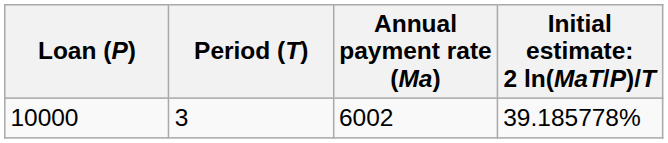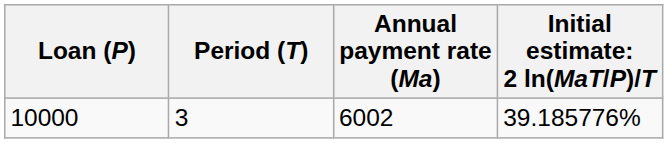10000 | column 4: 39.185778% -> 39.185776%
